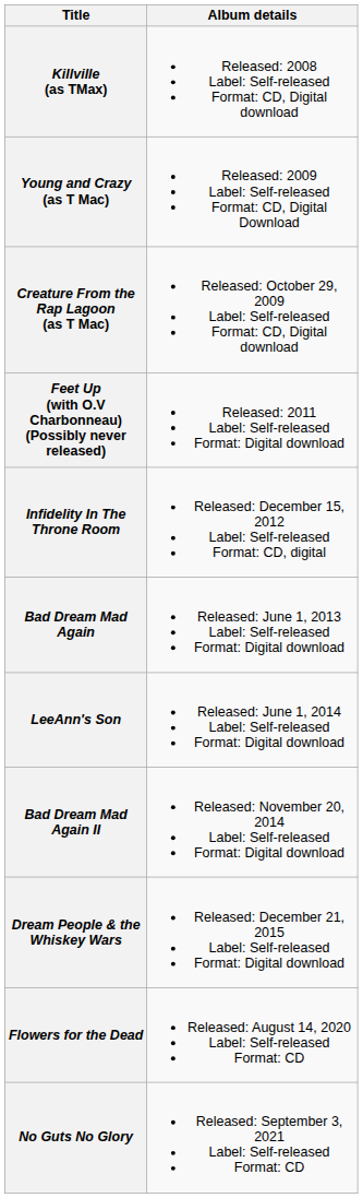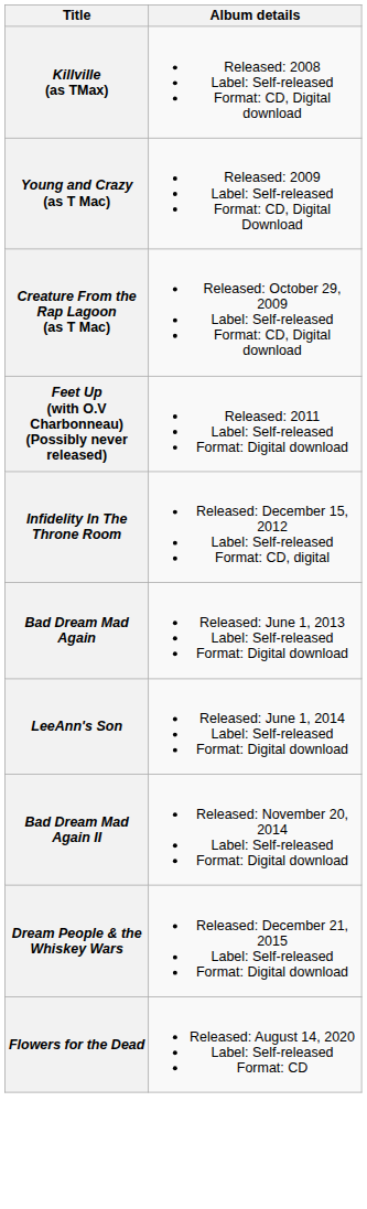- row: No Guts No Glory | Released: September 3, 2021 Label: Self-released Format: CD
